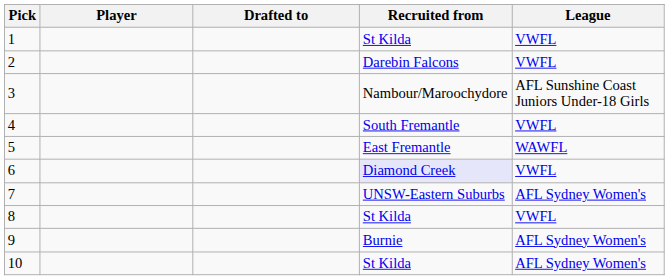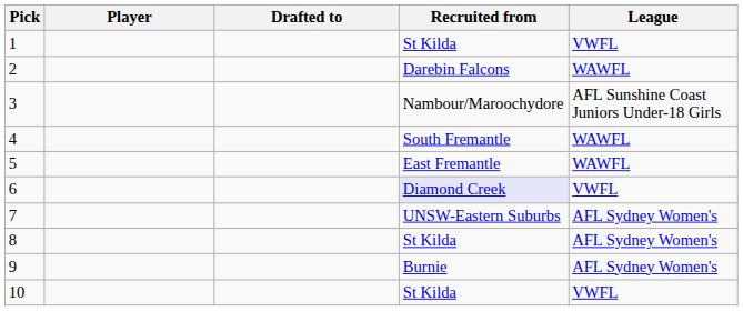2 | League: VWFL -> WAWFL
4 | League: VWFL -> WAWFL
8 | League: VWFL -> AFL Sydney Women's
10 | League: AFL Sydney Women's -> VWFL
